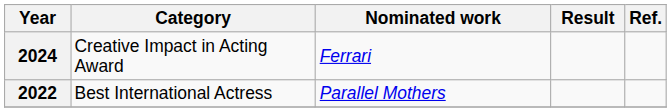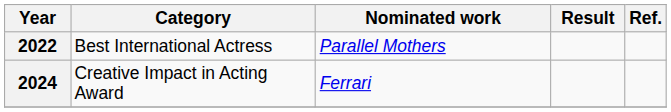rows swapped: 2022 <-> 2024
